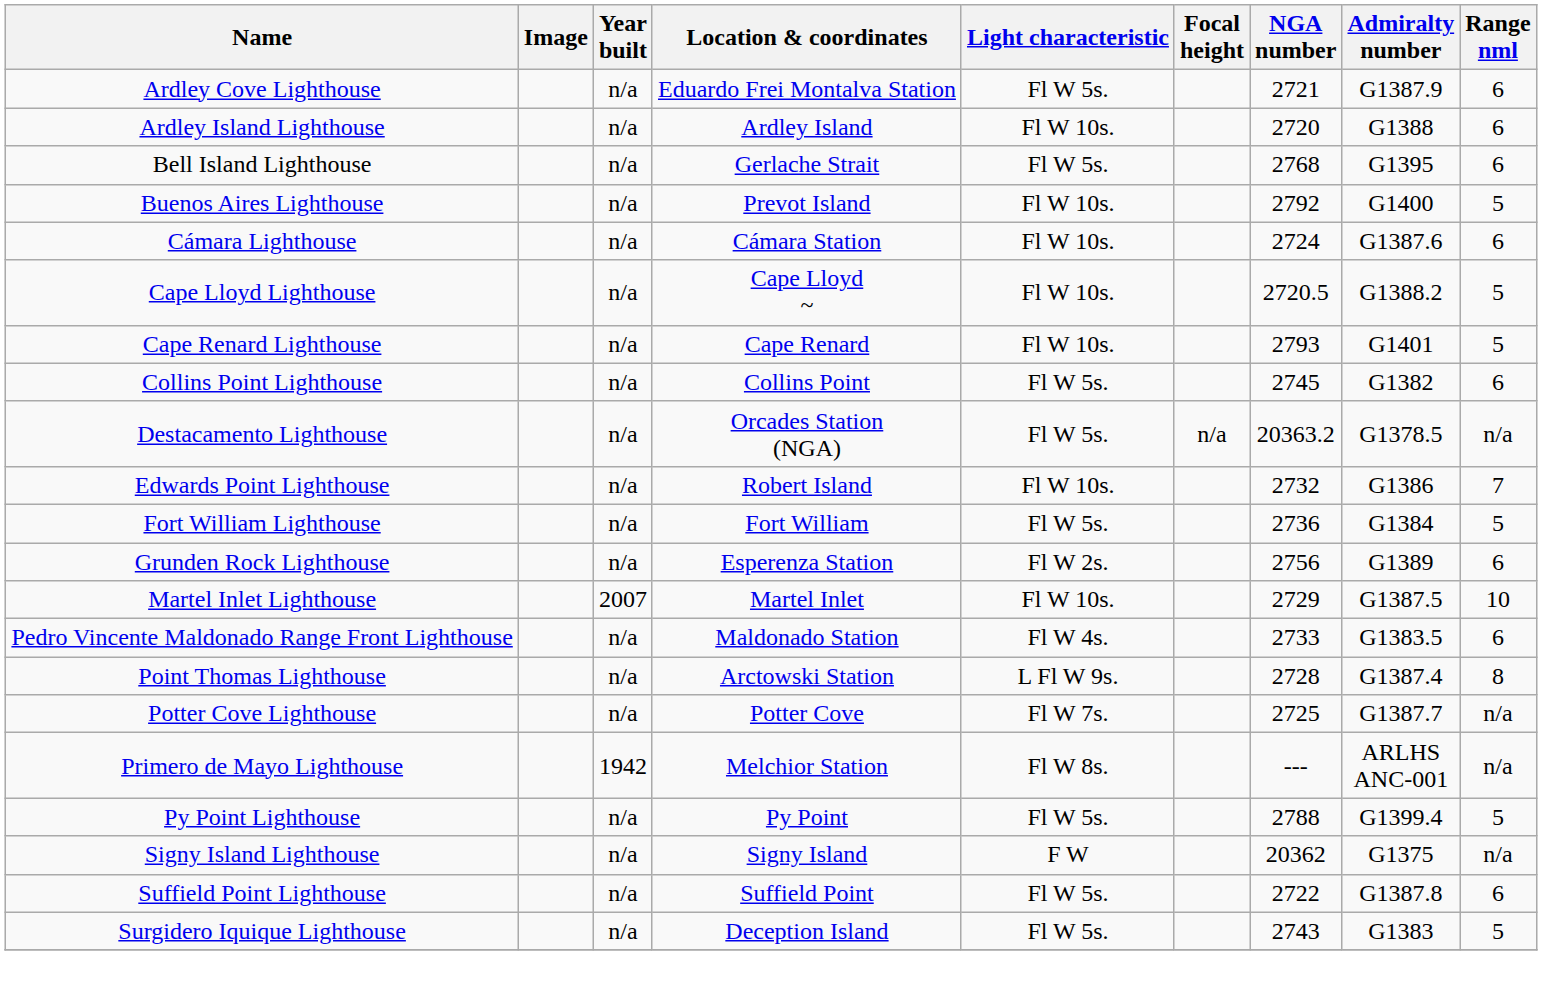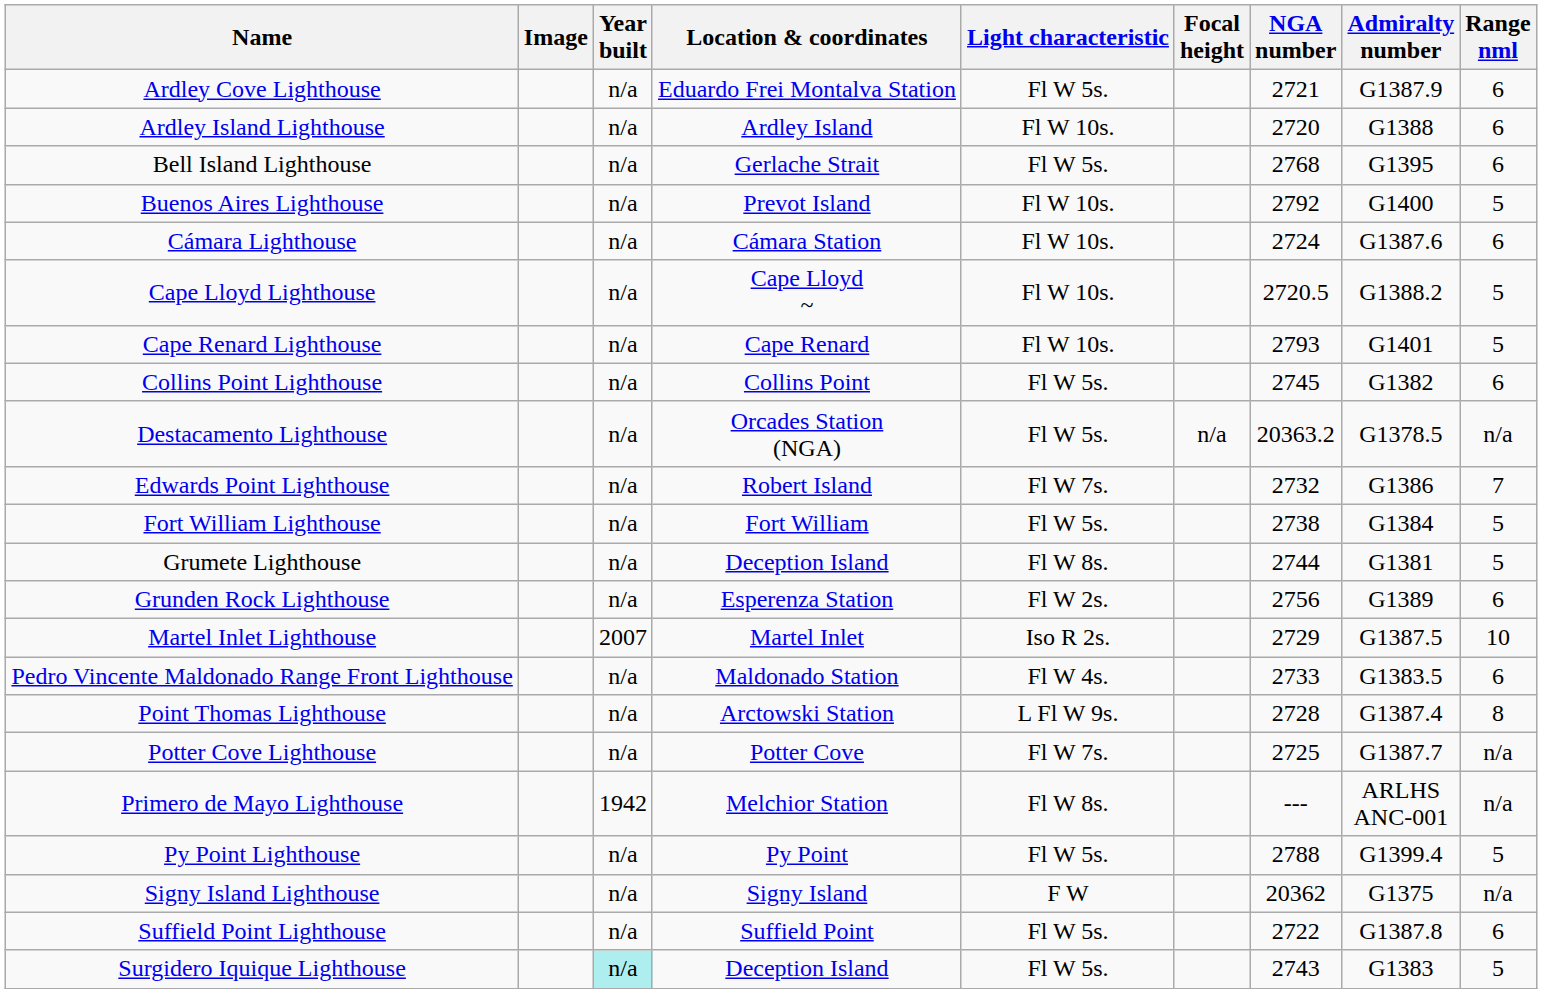Edwards Point Lighthouse | Light characteristic: Fl W 10s. -> Fl W 7s.
Fort William Lighthouse | NGA number: 2736 -> 2738
+ row: Grumete Lighthouse | n/a | Deception Island | Fl W 8s. | 2744 | G1381 | 5
Martel Inlet Lighthouse | Light characteristic: Fl W 10s. -> Iso R 2s.
Surgidero Iquique Lighthouse | Year built: no background -> paleturquoise background
